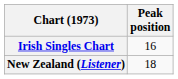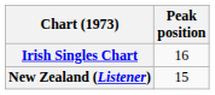New Zealand (Listener) | Peak position: 18 -> 15
